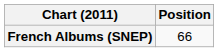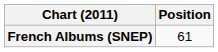French Albums (SNEP) | Position: 66 -> 61
